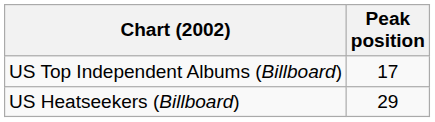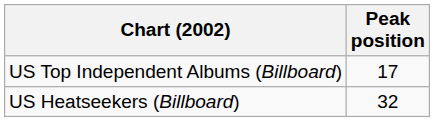US Heatseekers (Billboard) | Peak position: 29 -> 32
